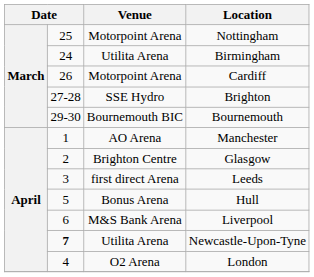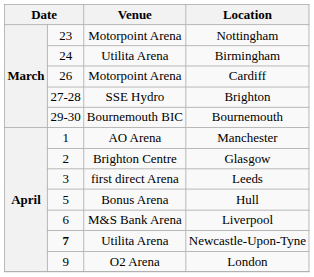Nottingham | column 2: 25 -> 23
London | column 2: 4 -> 9
